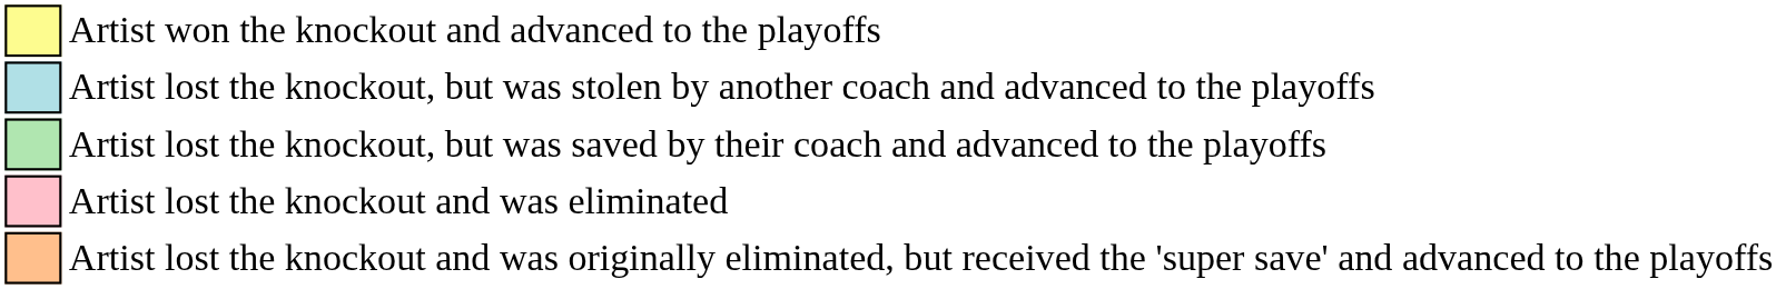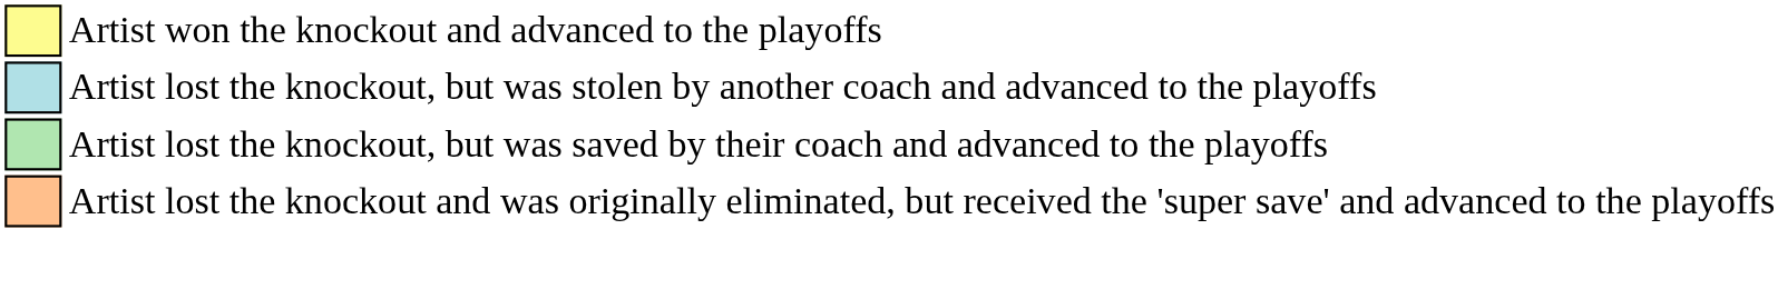- row: Artist lost the knockout and was eliminated
